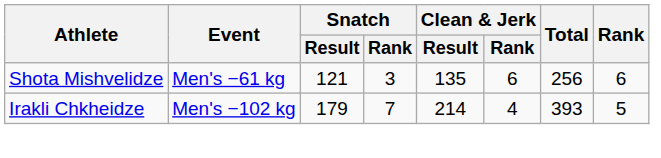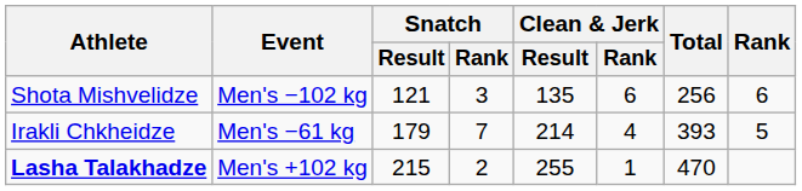Shota Mishvelidze | Event: Men's −61 kg -> Men's −102 kg
Irakli Chkheidze | Event: Men's −102 kg -> Men's −61 kg
+ row: Lasha Talakhadze | Men's +102 kg | 215 | 2 | 255 | 1 | 470
